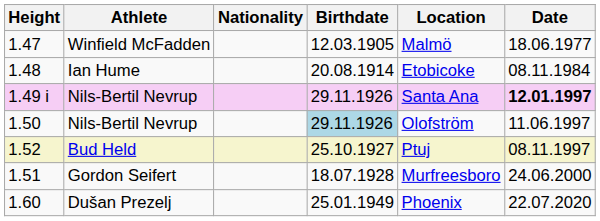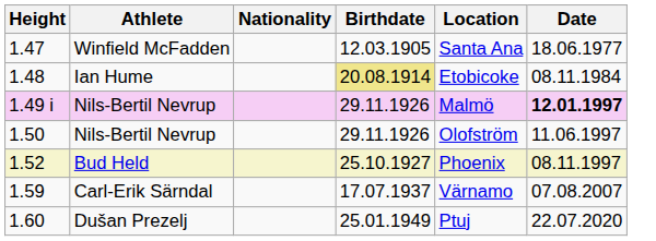1.47 | Location: Malmö -> Santa Ana
1.48 | Birthdate: no background -> khaki background
1.49 i | Location: Santa Ana -> Malmö
1.50 | Birthdate: lightblue background -> no background
1.52 | Location: Ptuj -> Phoenix
- row: 1.51 | Gordon Seifert | 18.07.1928 | Murfreesboro | 24.06.2000
+ row: 1.59 | Carl-Erik Särndal | 17.07.1937 | Värnamo | 07.08.2007
1.60 | Location: Phoenix -> Ptuj
